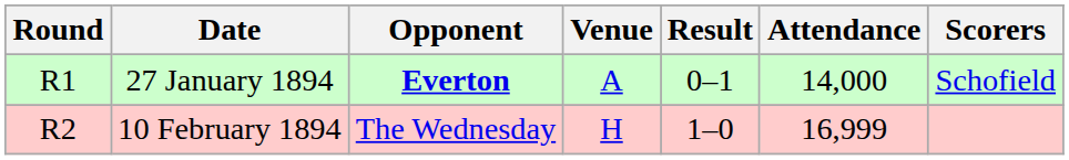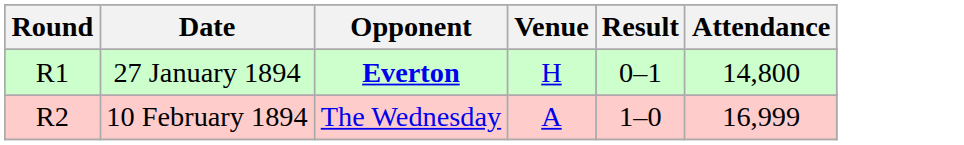- column: Scorers | Schofield
27 January 1894 | Venue: A -> H
27 January 1894 | Attendance: 14,000 -> 14,800
10 February 1894 | Venue: H -> A
